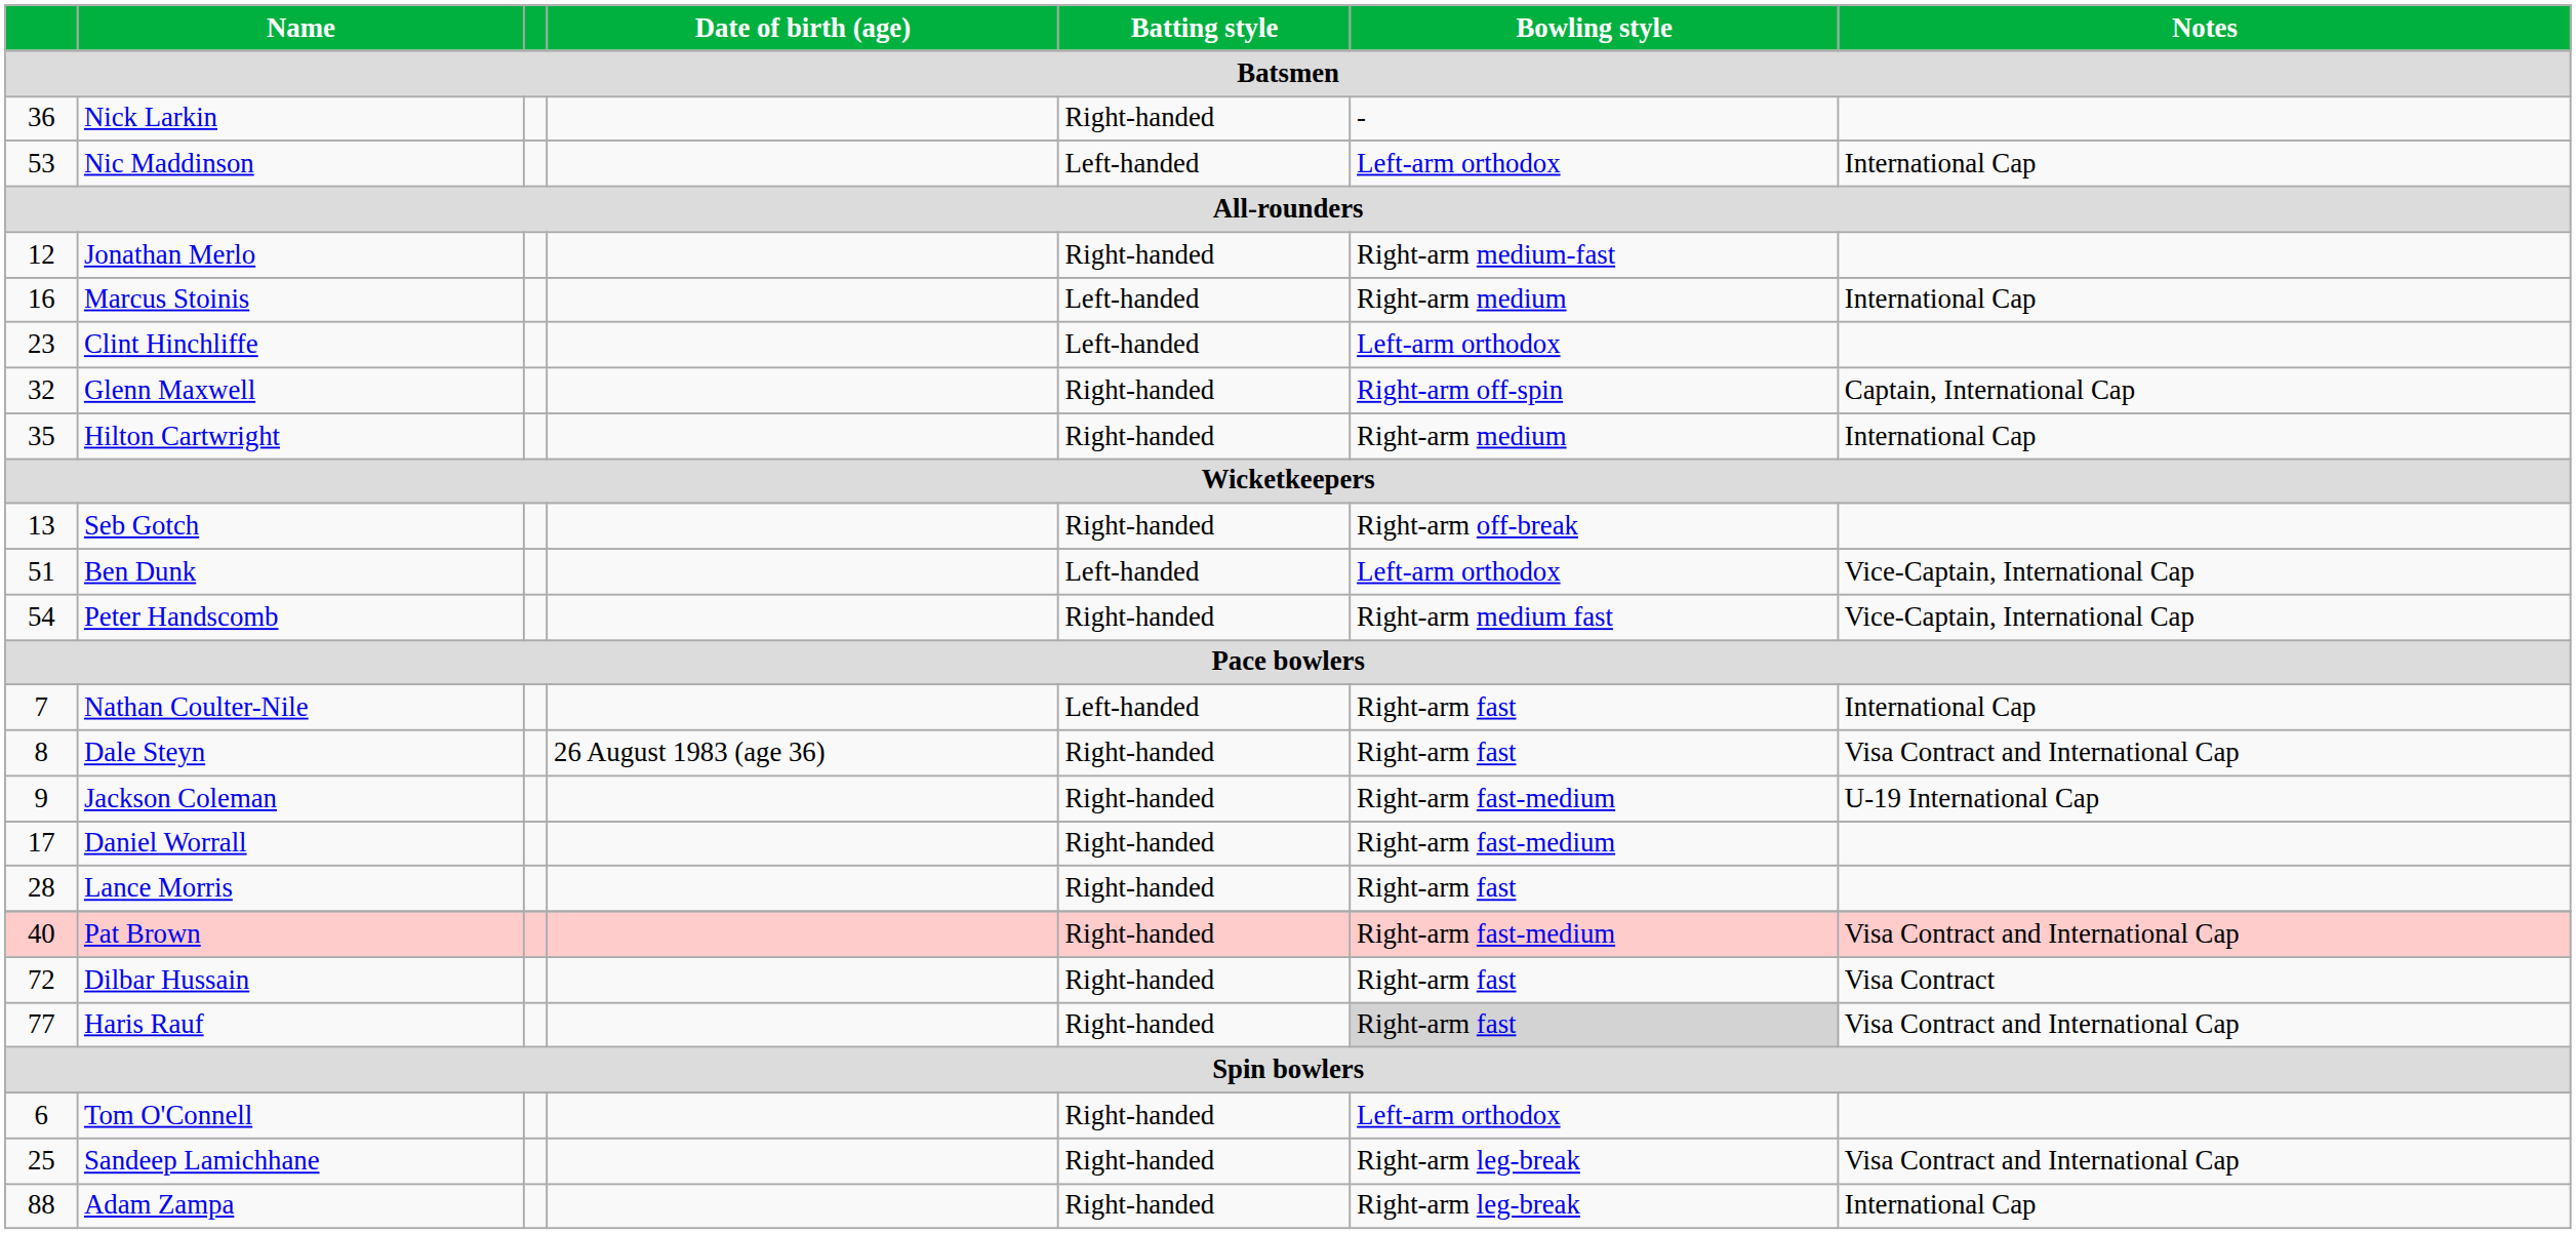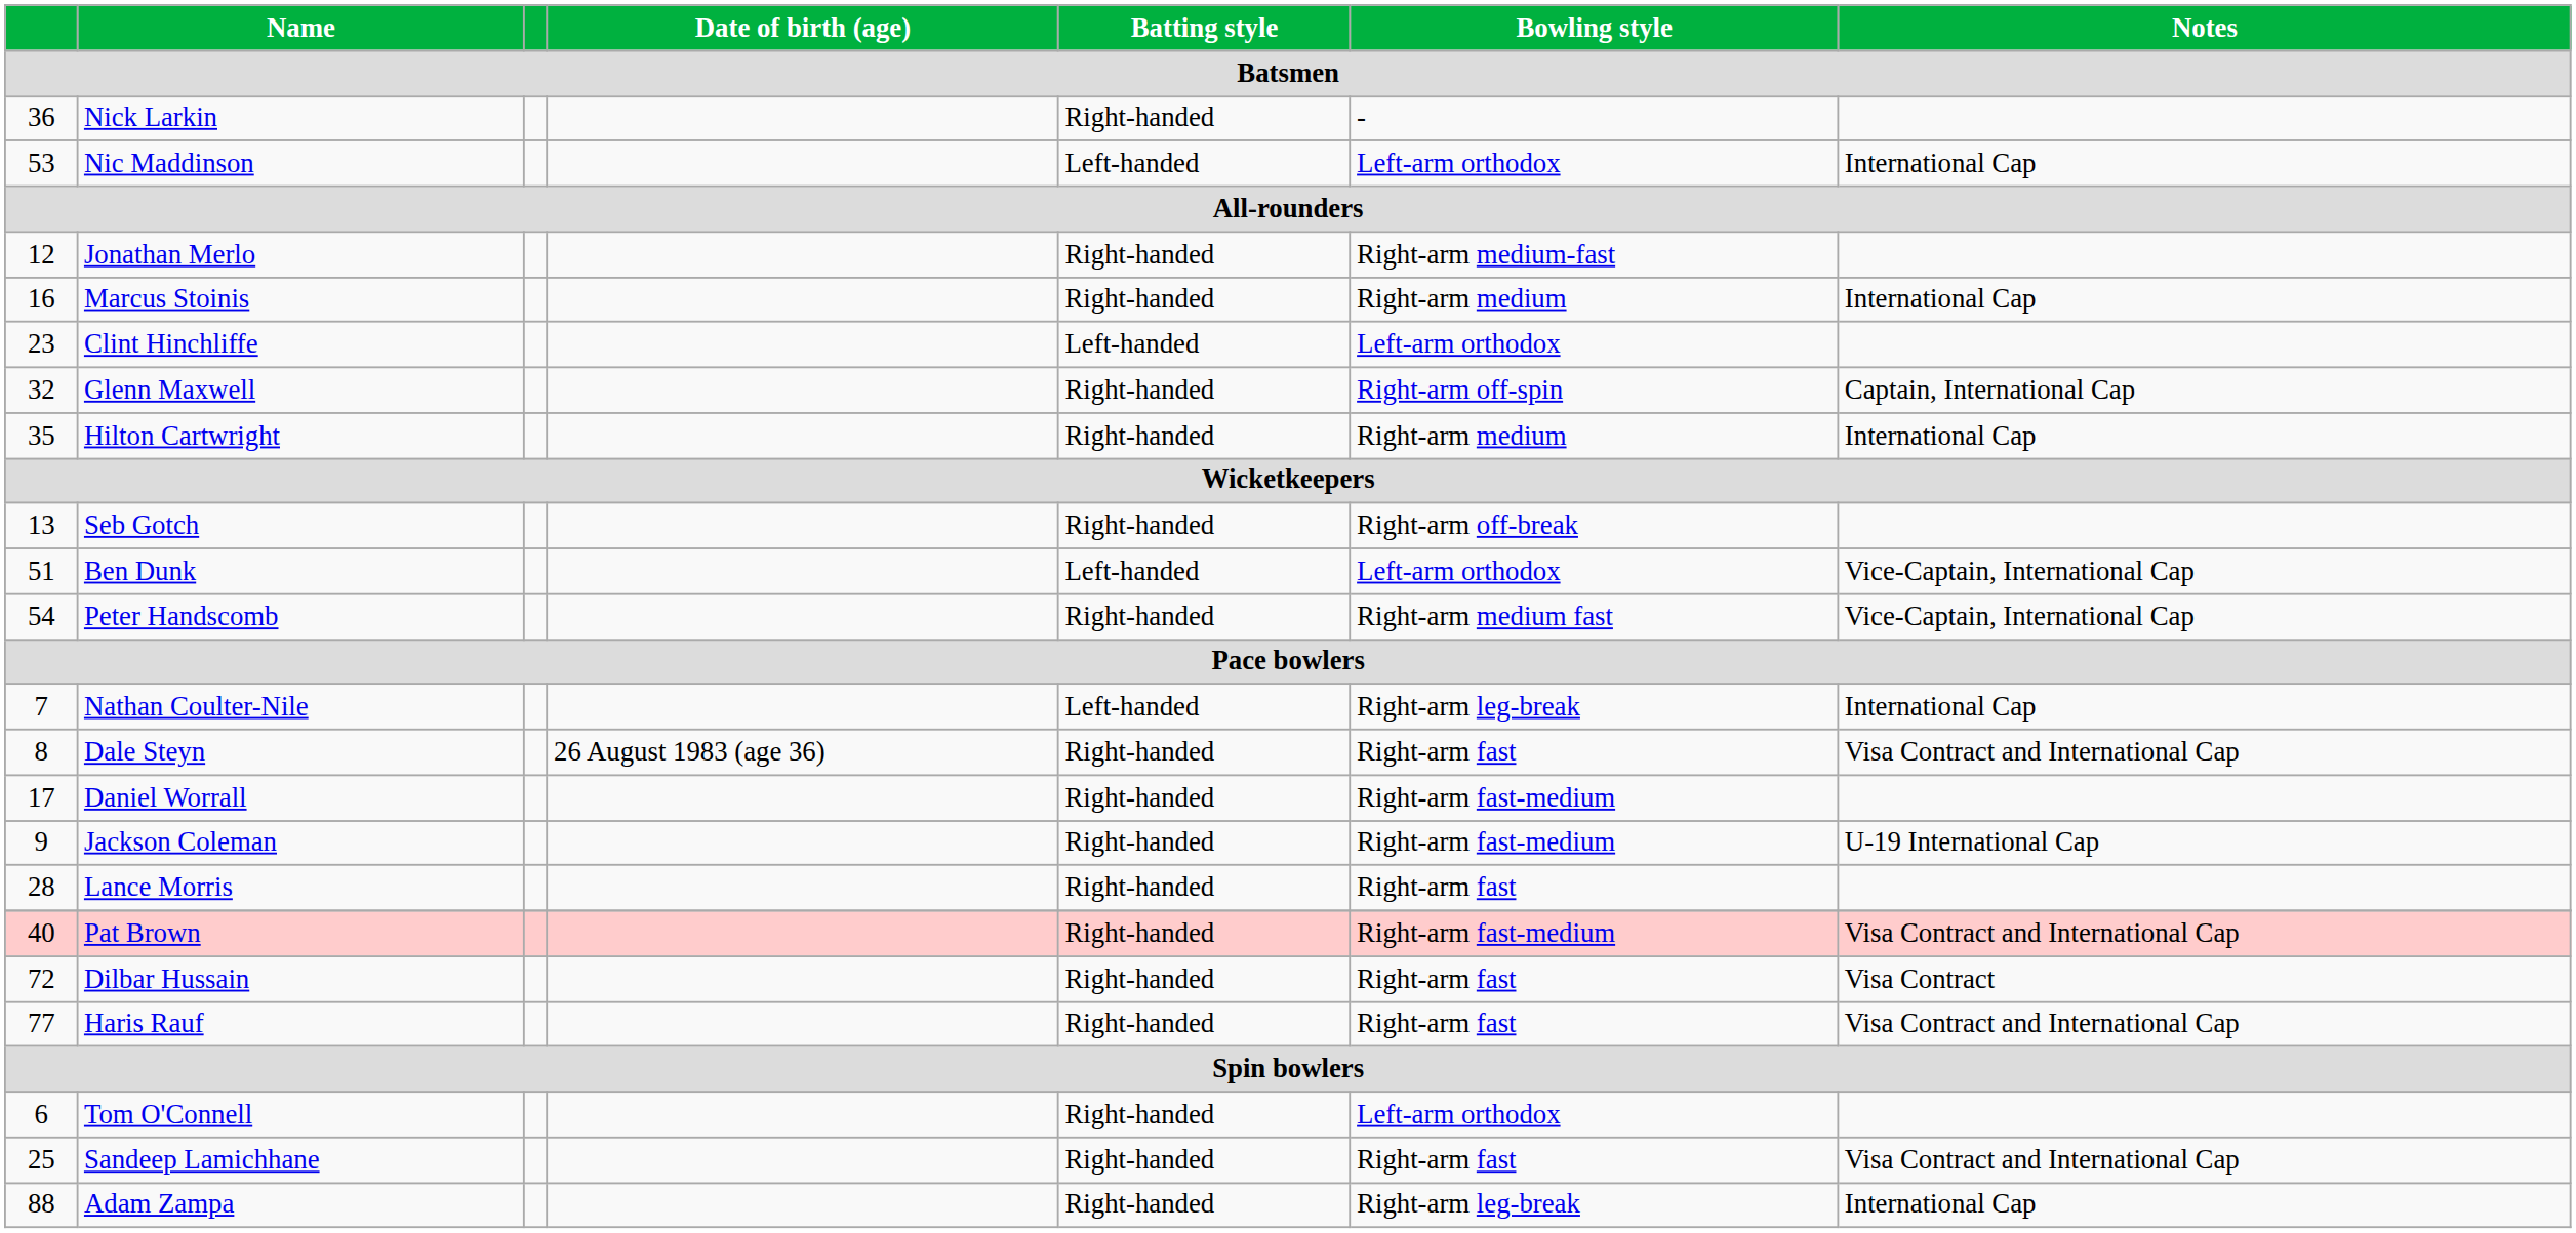Marcus Stoinis | Batting style: Left-handed -> Right-handed
Nathan Coulter-Nile | Bowling style: Right-arm fast -> Right-arm leg-break
rows swapped: Jackson Coleman <-> Daniel Worrall
Haris Rauf | Bowling style: lightgrey background -> no background
Sandeep Lamichhane | Bowling style: Right-arm leg-break -> Right-arm fast
